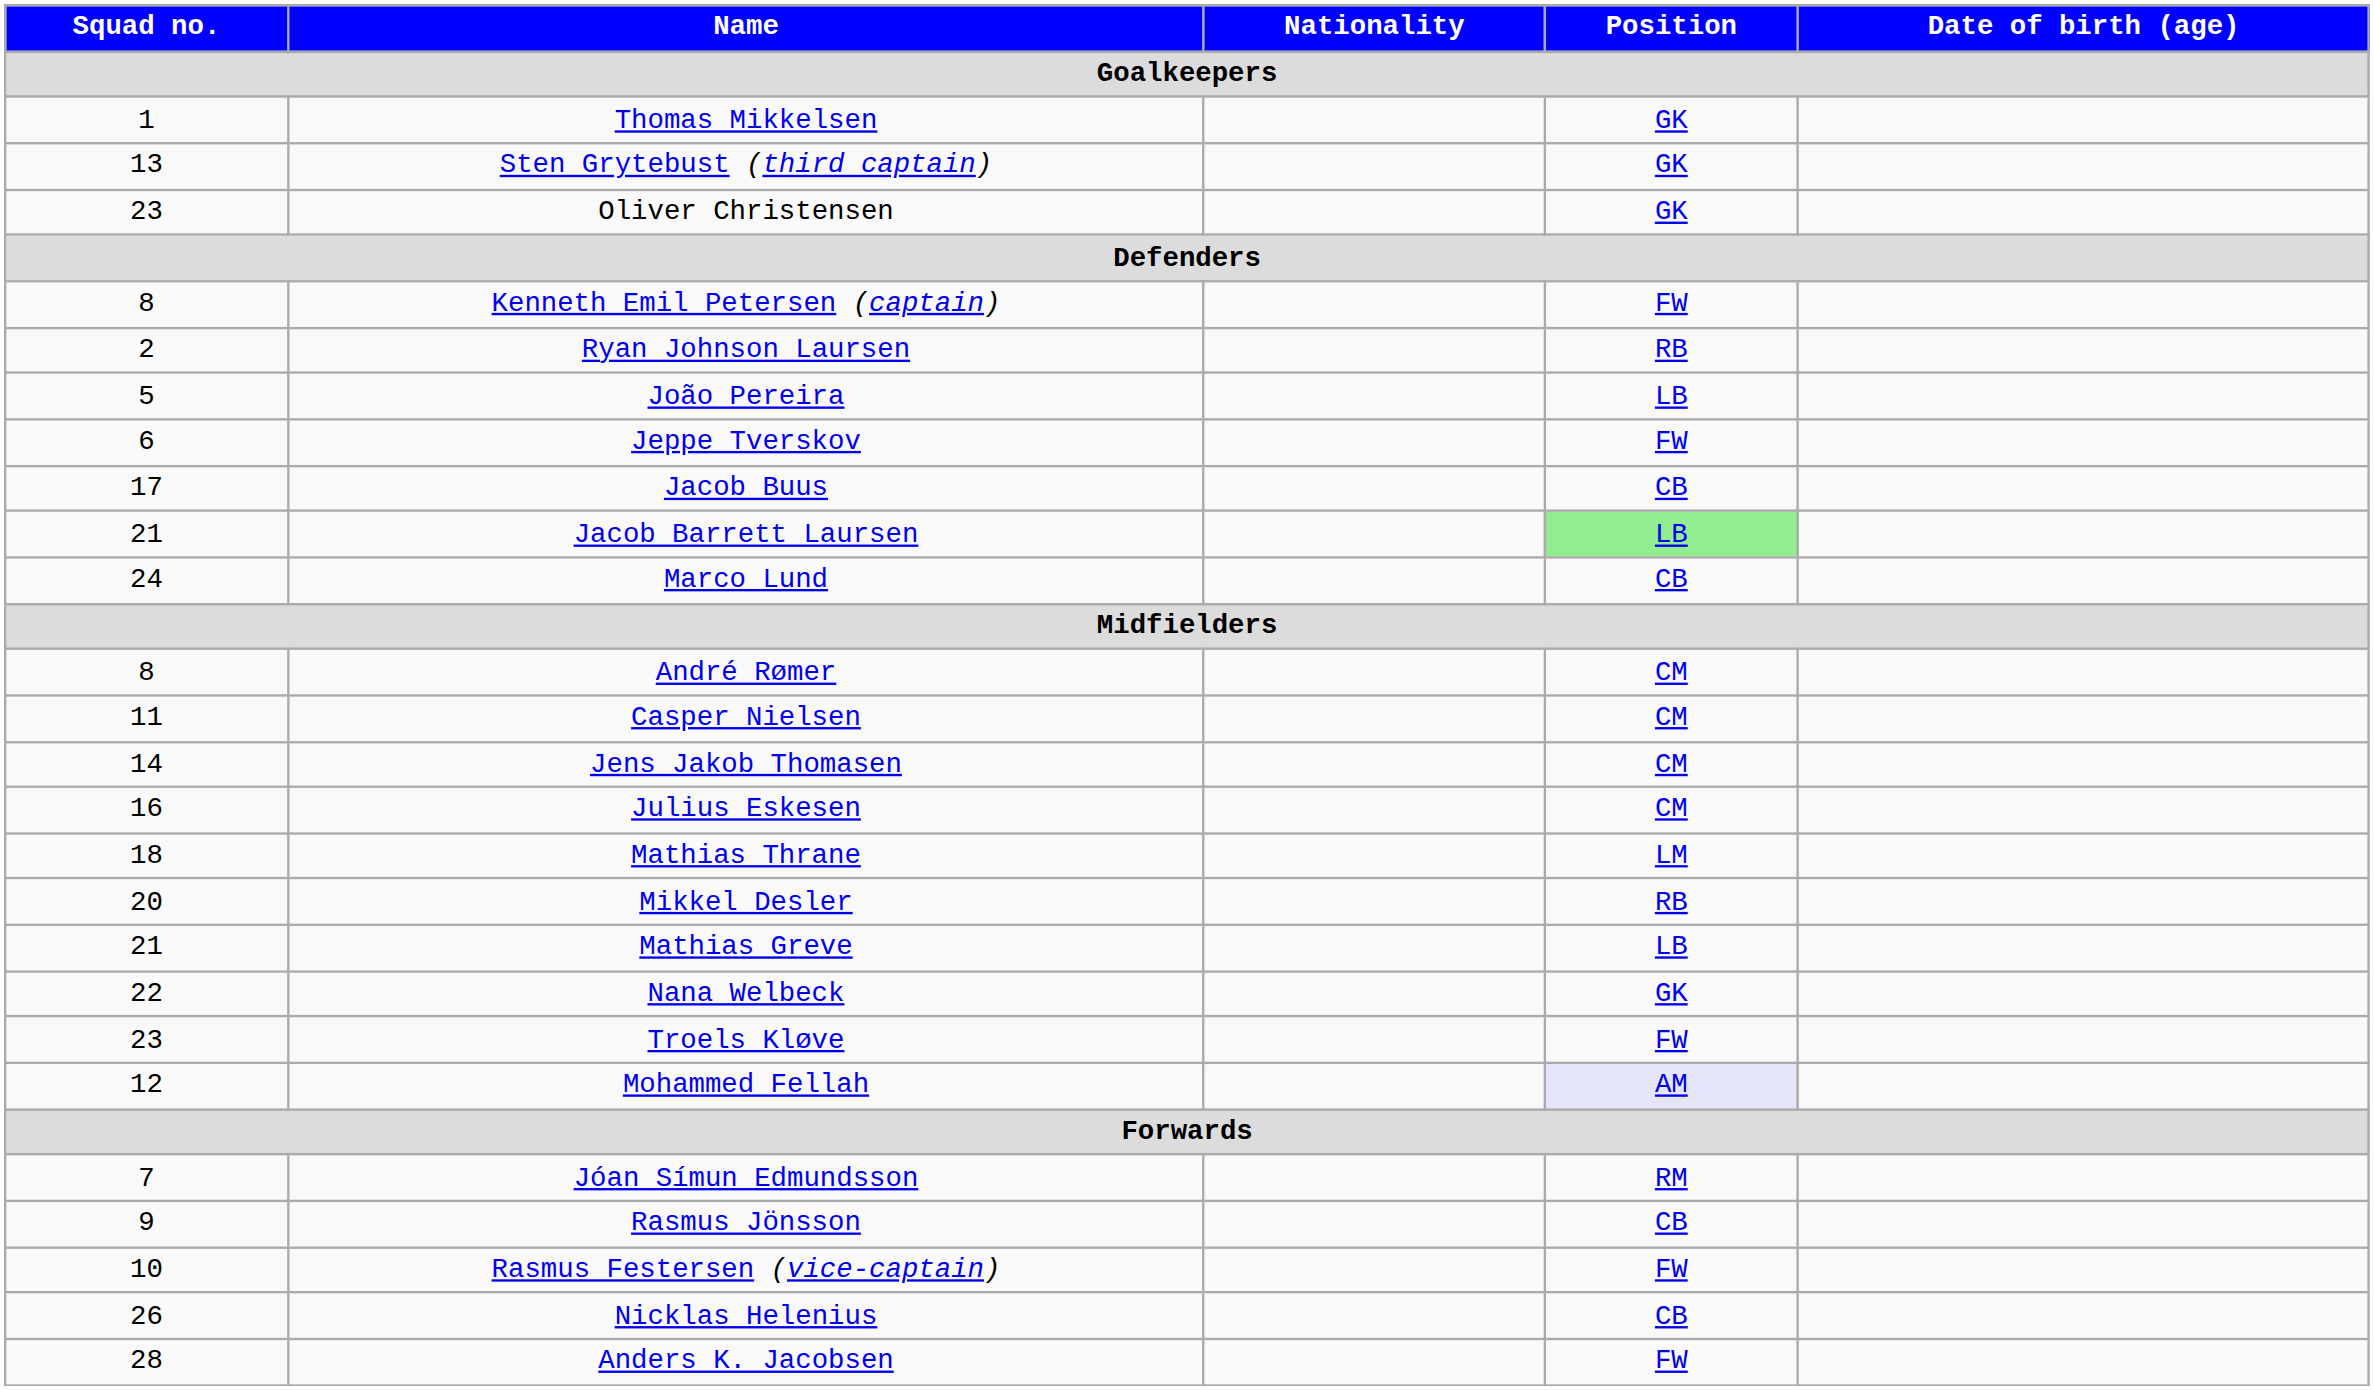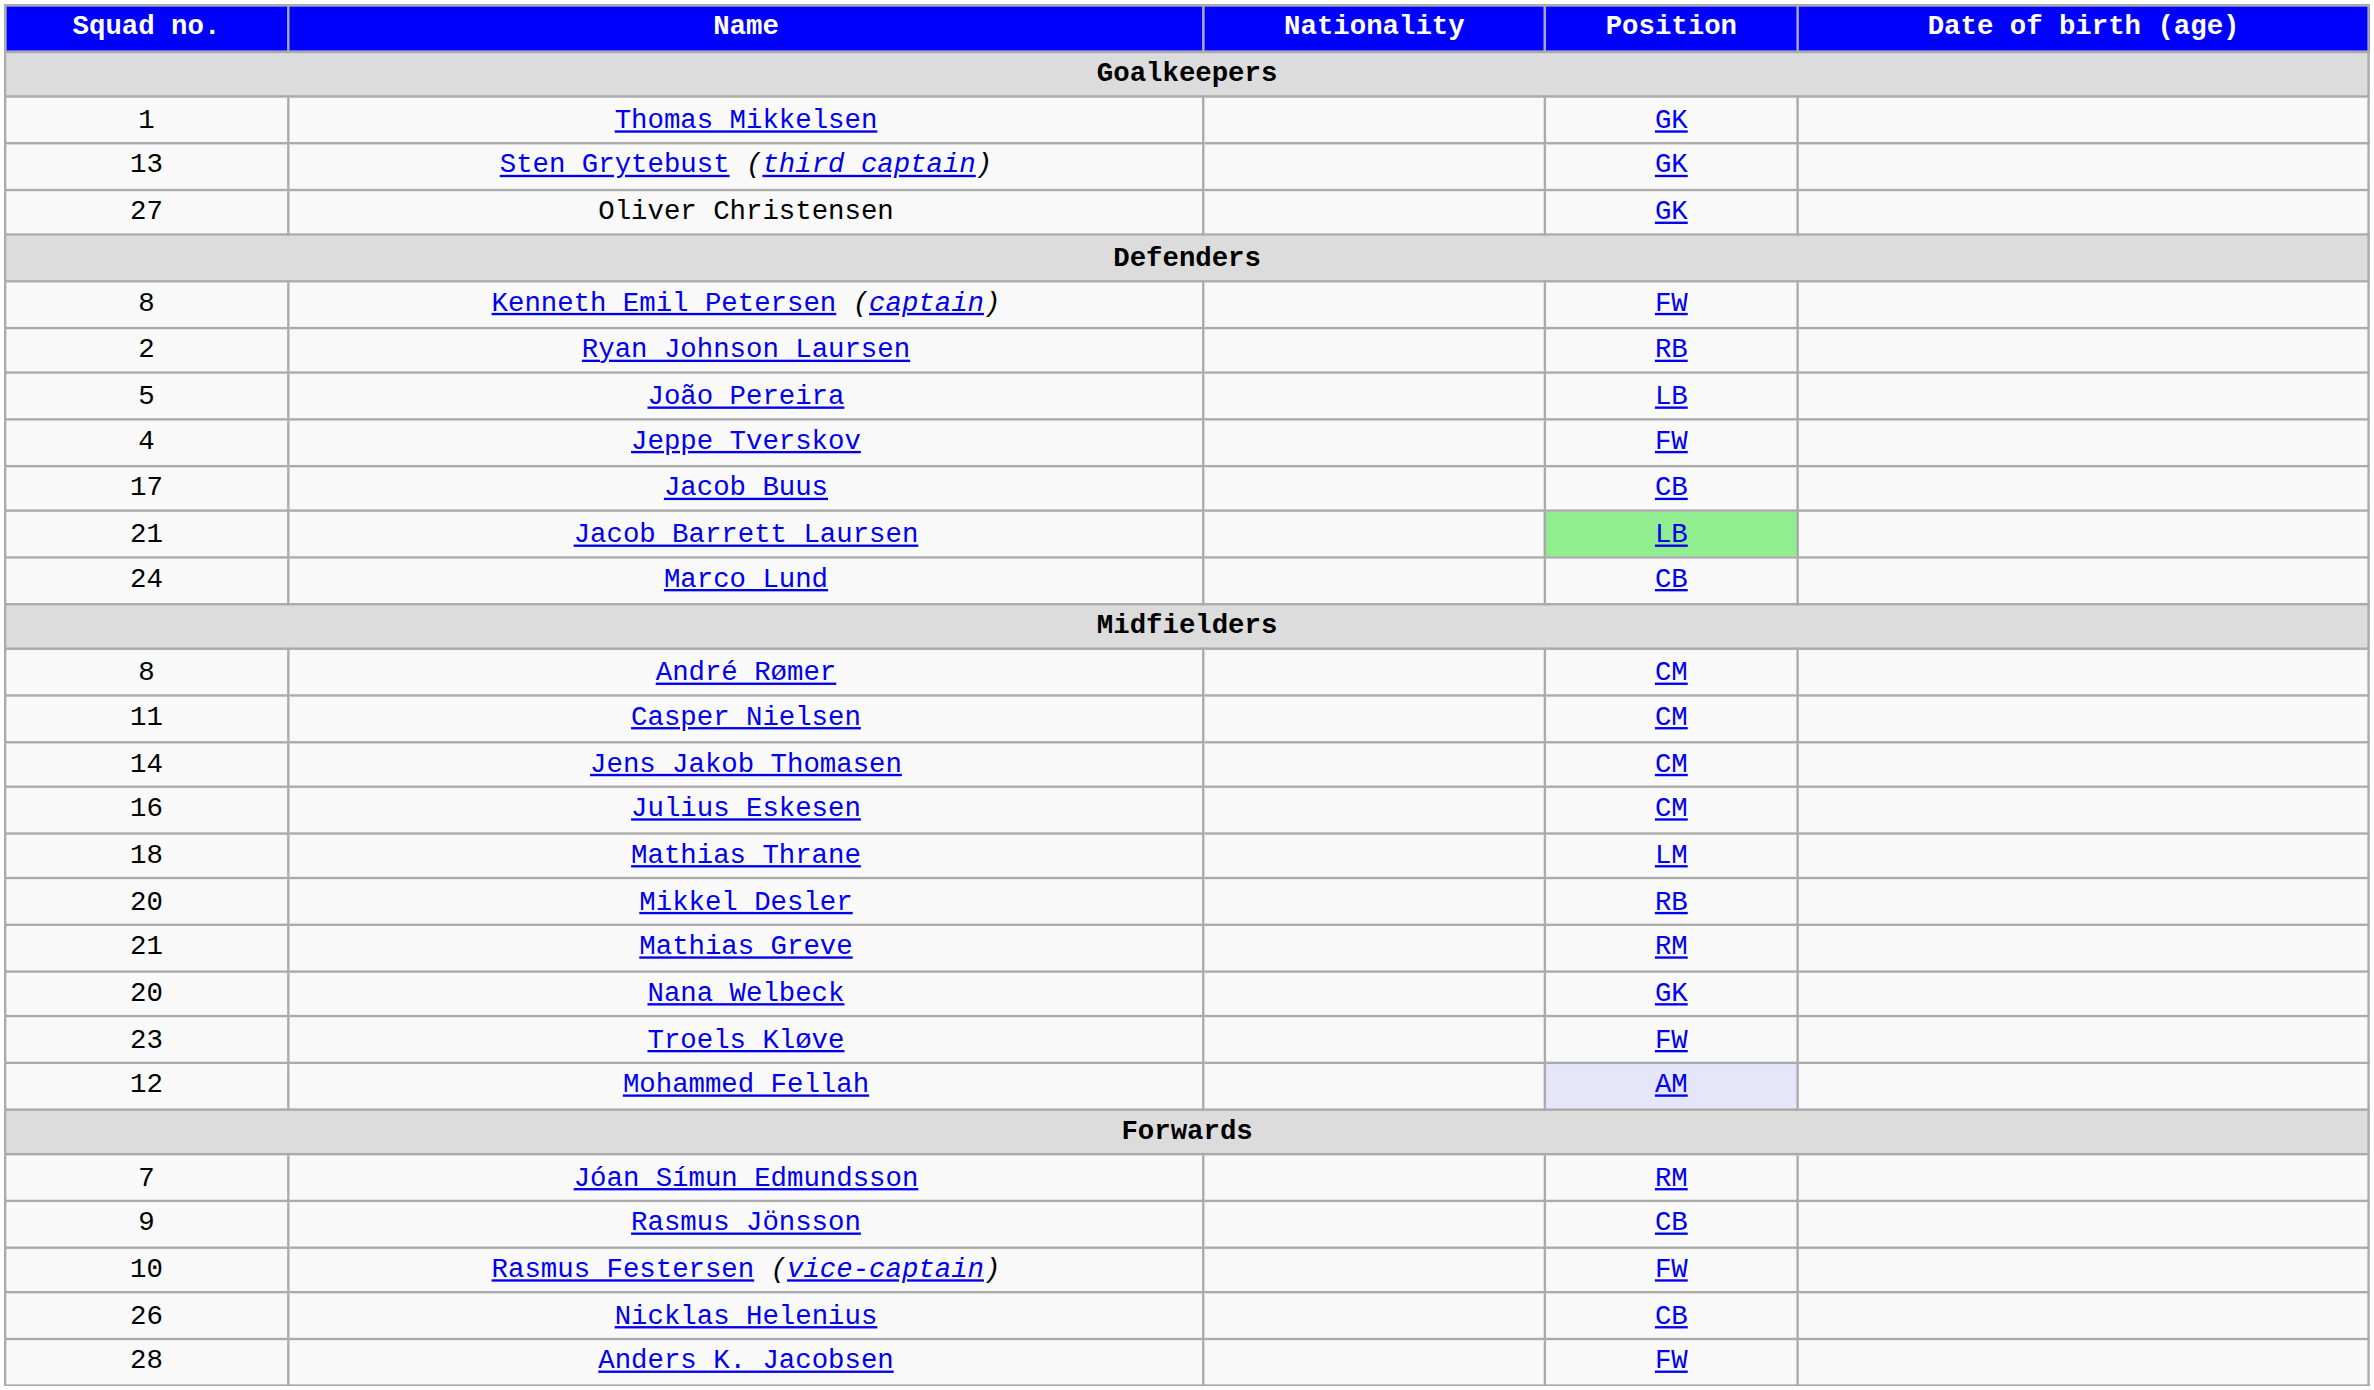Oliver Christensen | Squad no.: 23 -> 27
Jeppe Tverskov | Squad no.: 6 -> 4
Mathias Greve | Position: LB -> RM
Nana Welbeck | Squad no.: 22 -> 20
